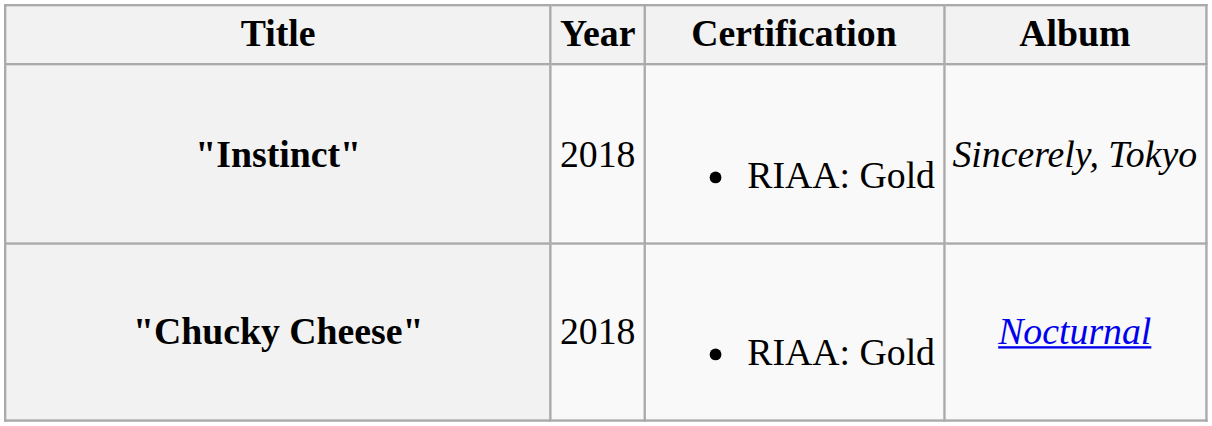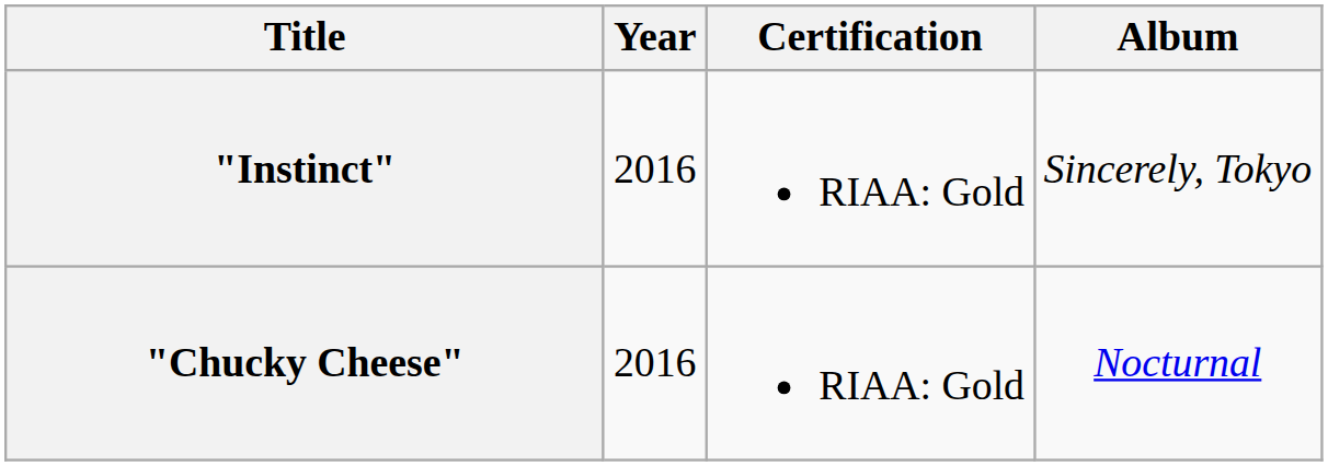"Instinct" | Year: 2018 -> 2016
"Chucky Cheese" | Year: 2018 -> 2016
